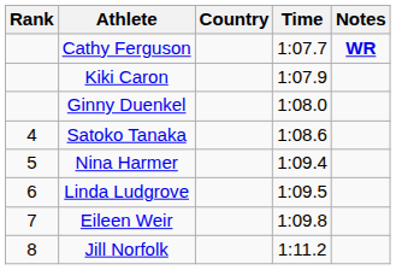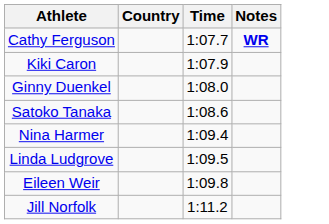- column: Rank | 4 | 5 | 6 | 7 | 8
